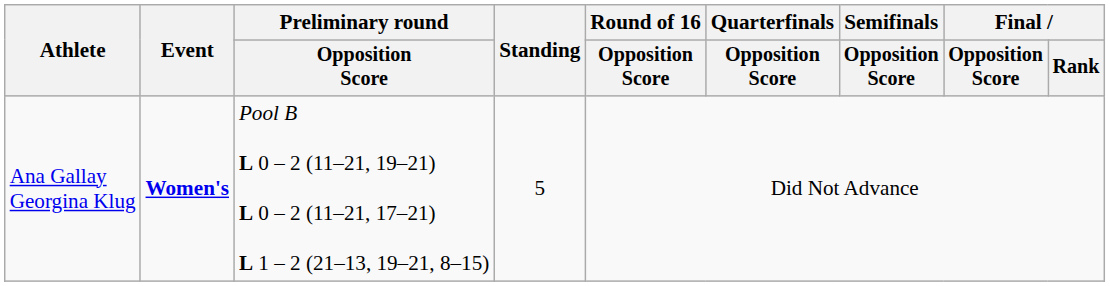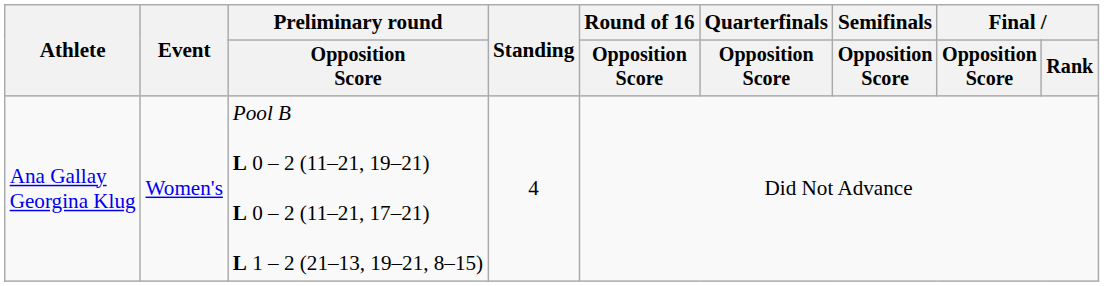Ana Gallay Georgina Klug | Event: bold -> normal
Ana Gallay Georgina Klug | Standing: 5 -> 4
